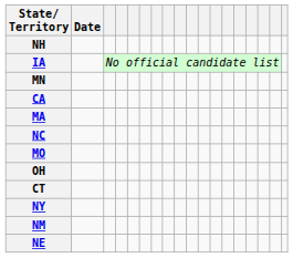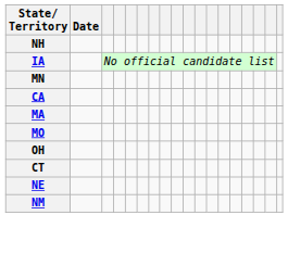- row: NC
- row: NY
rows swapped: NE <-> NM
